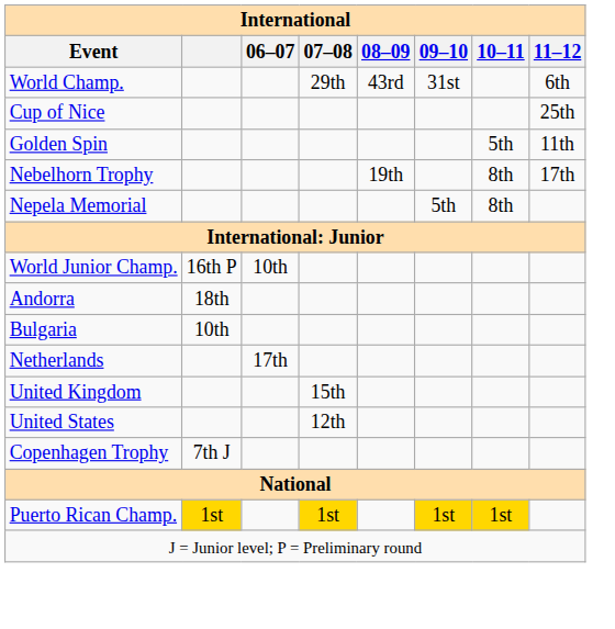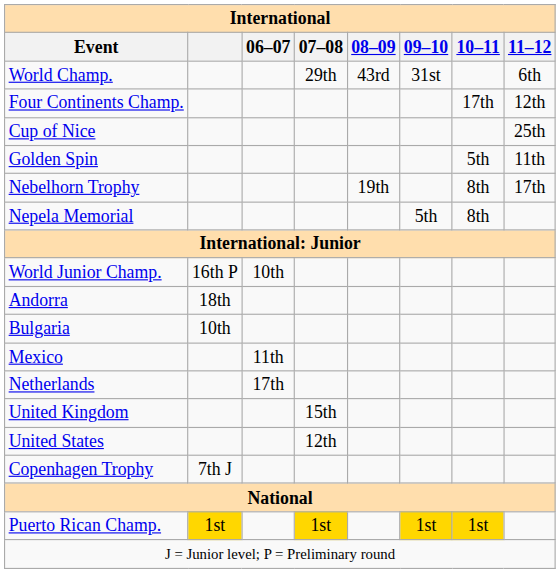+ row: Four Continents Champ. | 17th | 12th
+ row: Mexico | 11th
